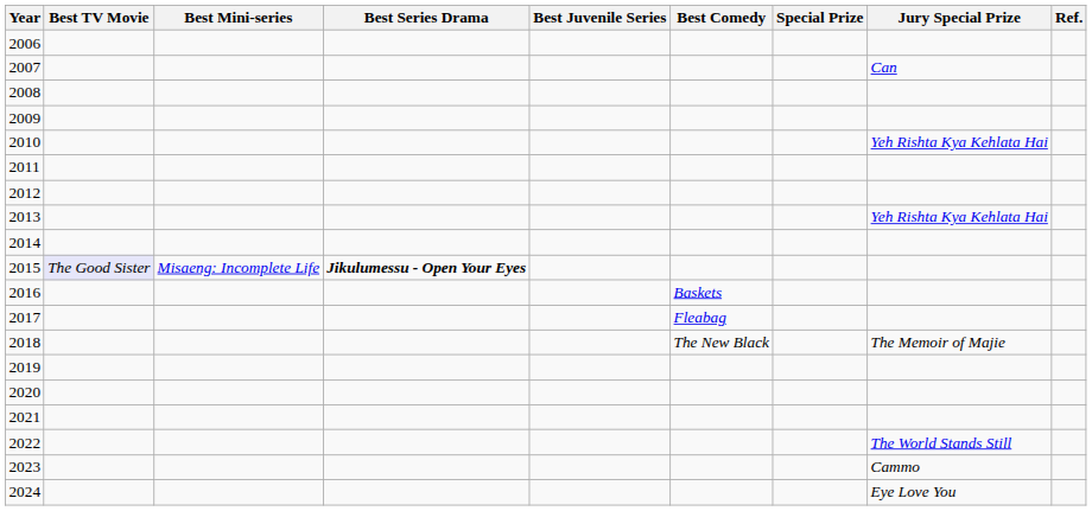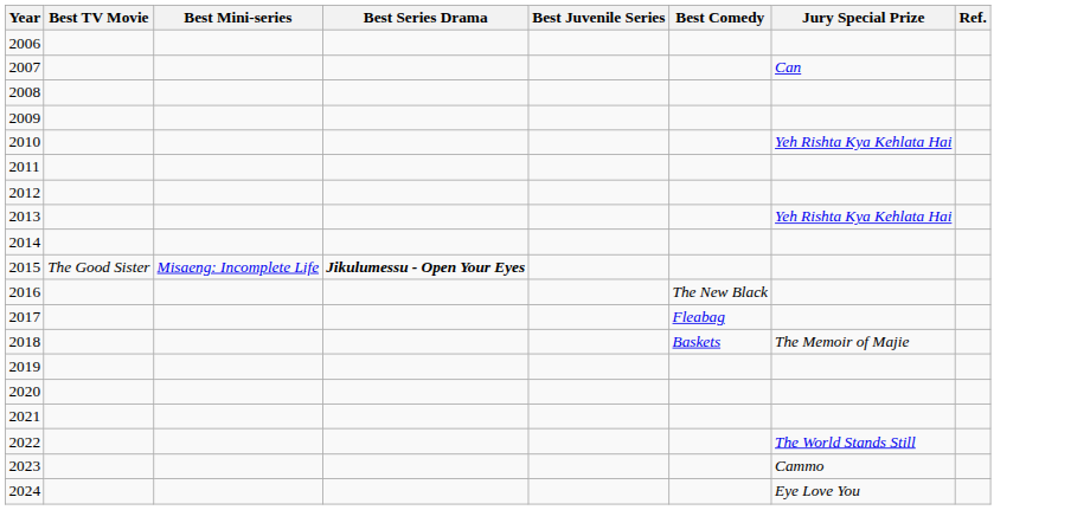- column: Special Prize
2015 | Best TV Movie: lavender background -> no background
2016 | Best Comedy: Baskets -> The New Black
2018 | Best Comedy: The New Black -> Baskets
